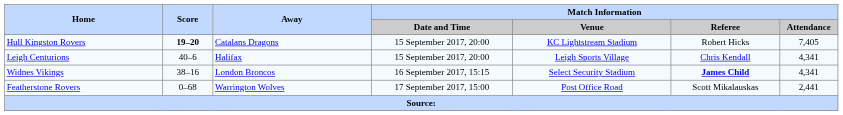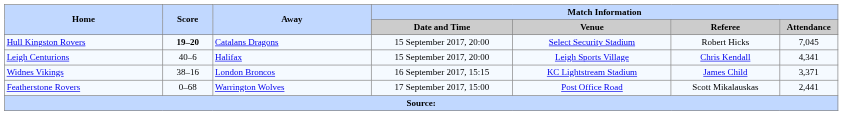Hull Kingston Rovers | Match Information / Venue: KC Lightstream Stadium -> Select Security Stadium
Hull Kingston Rovers | Match Information / Attendance: 7,405 -> 7,045
Widnes Vikings | Match Information / Venue: Select Security Stadium -> KC Lightstream Stadium
Widnes Vikings | Match Information / Referee: bold -> normal
Widnes Vikings | Match Information / Attendance: 4,341 -> 3,371
